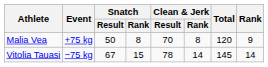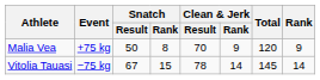Malia Vea | Clean & Jerk / Rank: 8 -> 9
